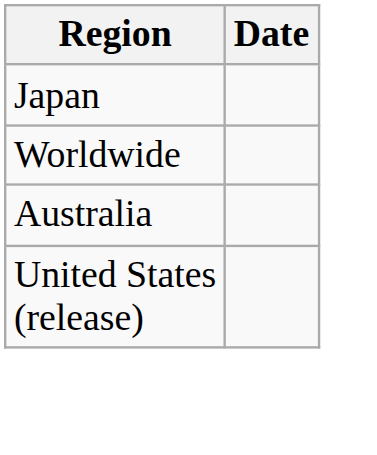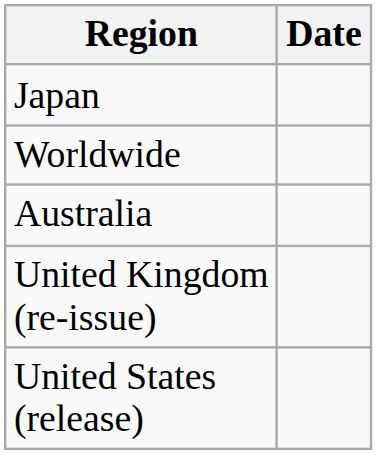+ row: United Kingdom (re-issue)
